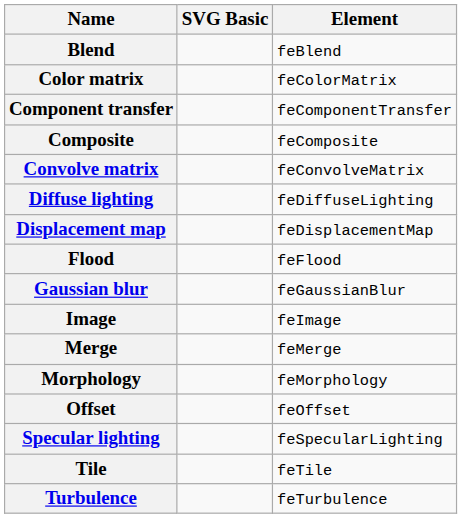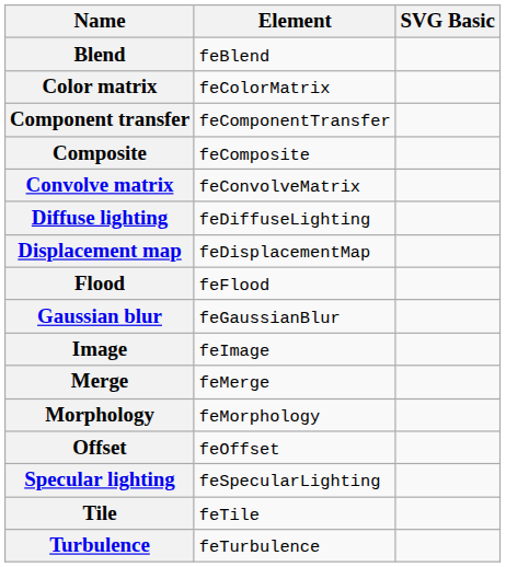columns swapped: Element <-> SVG Basic
